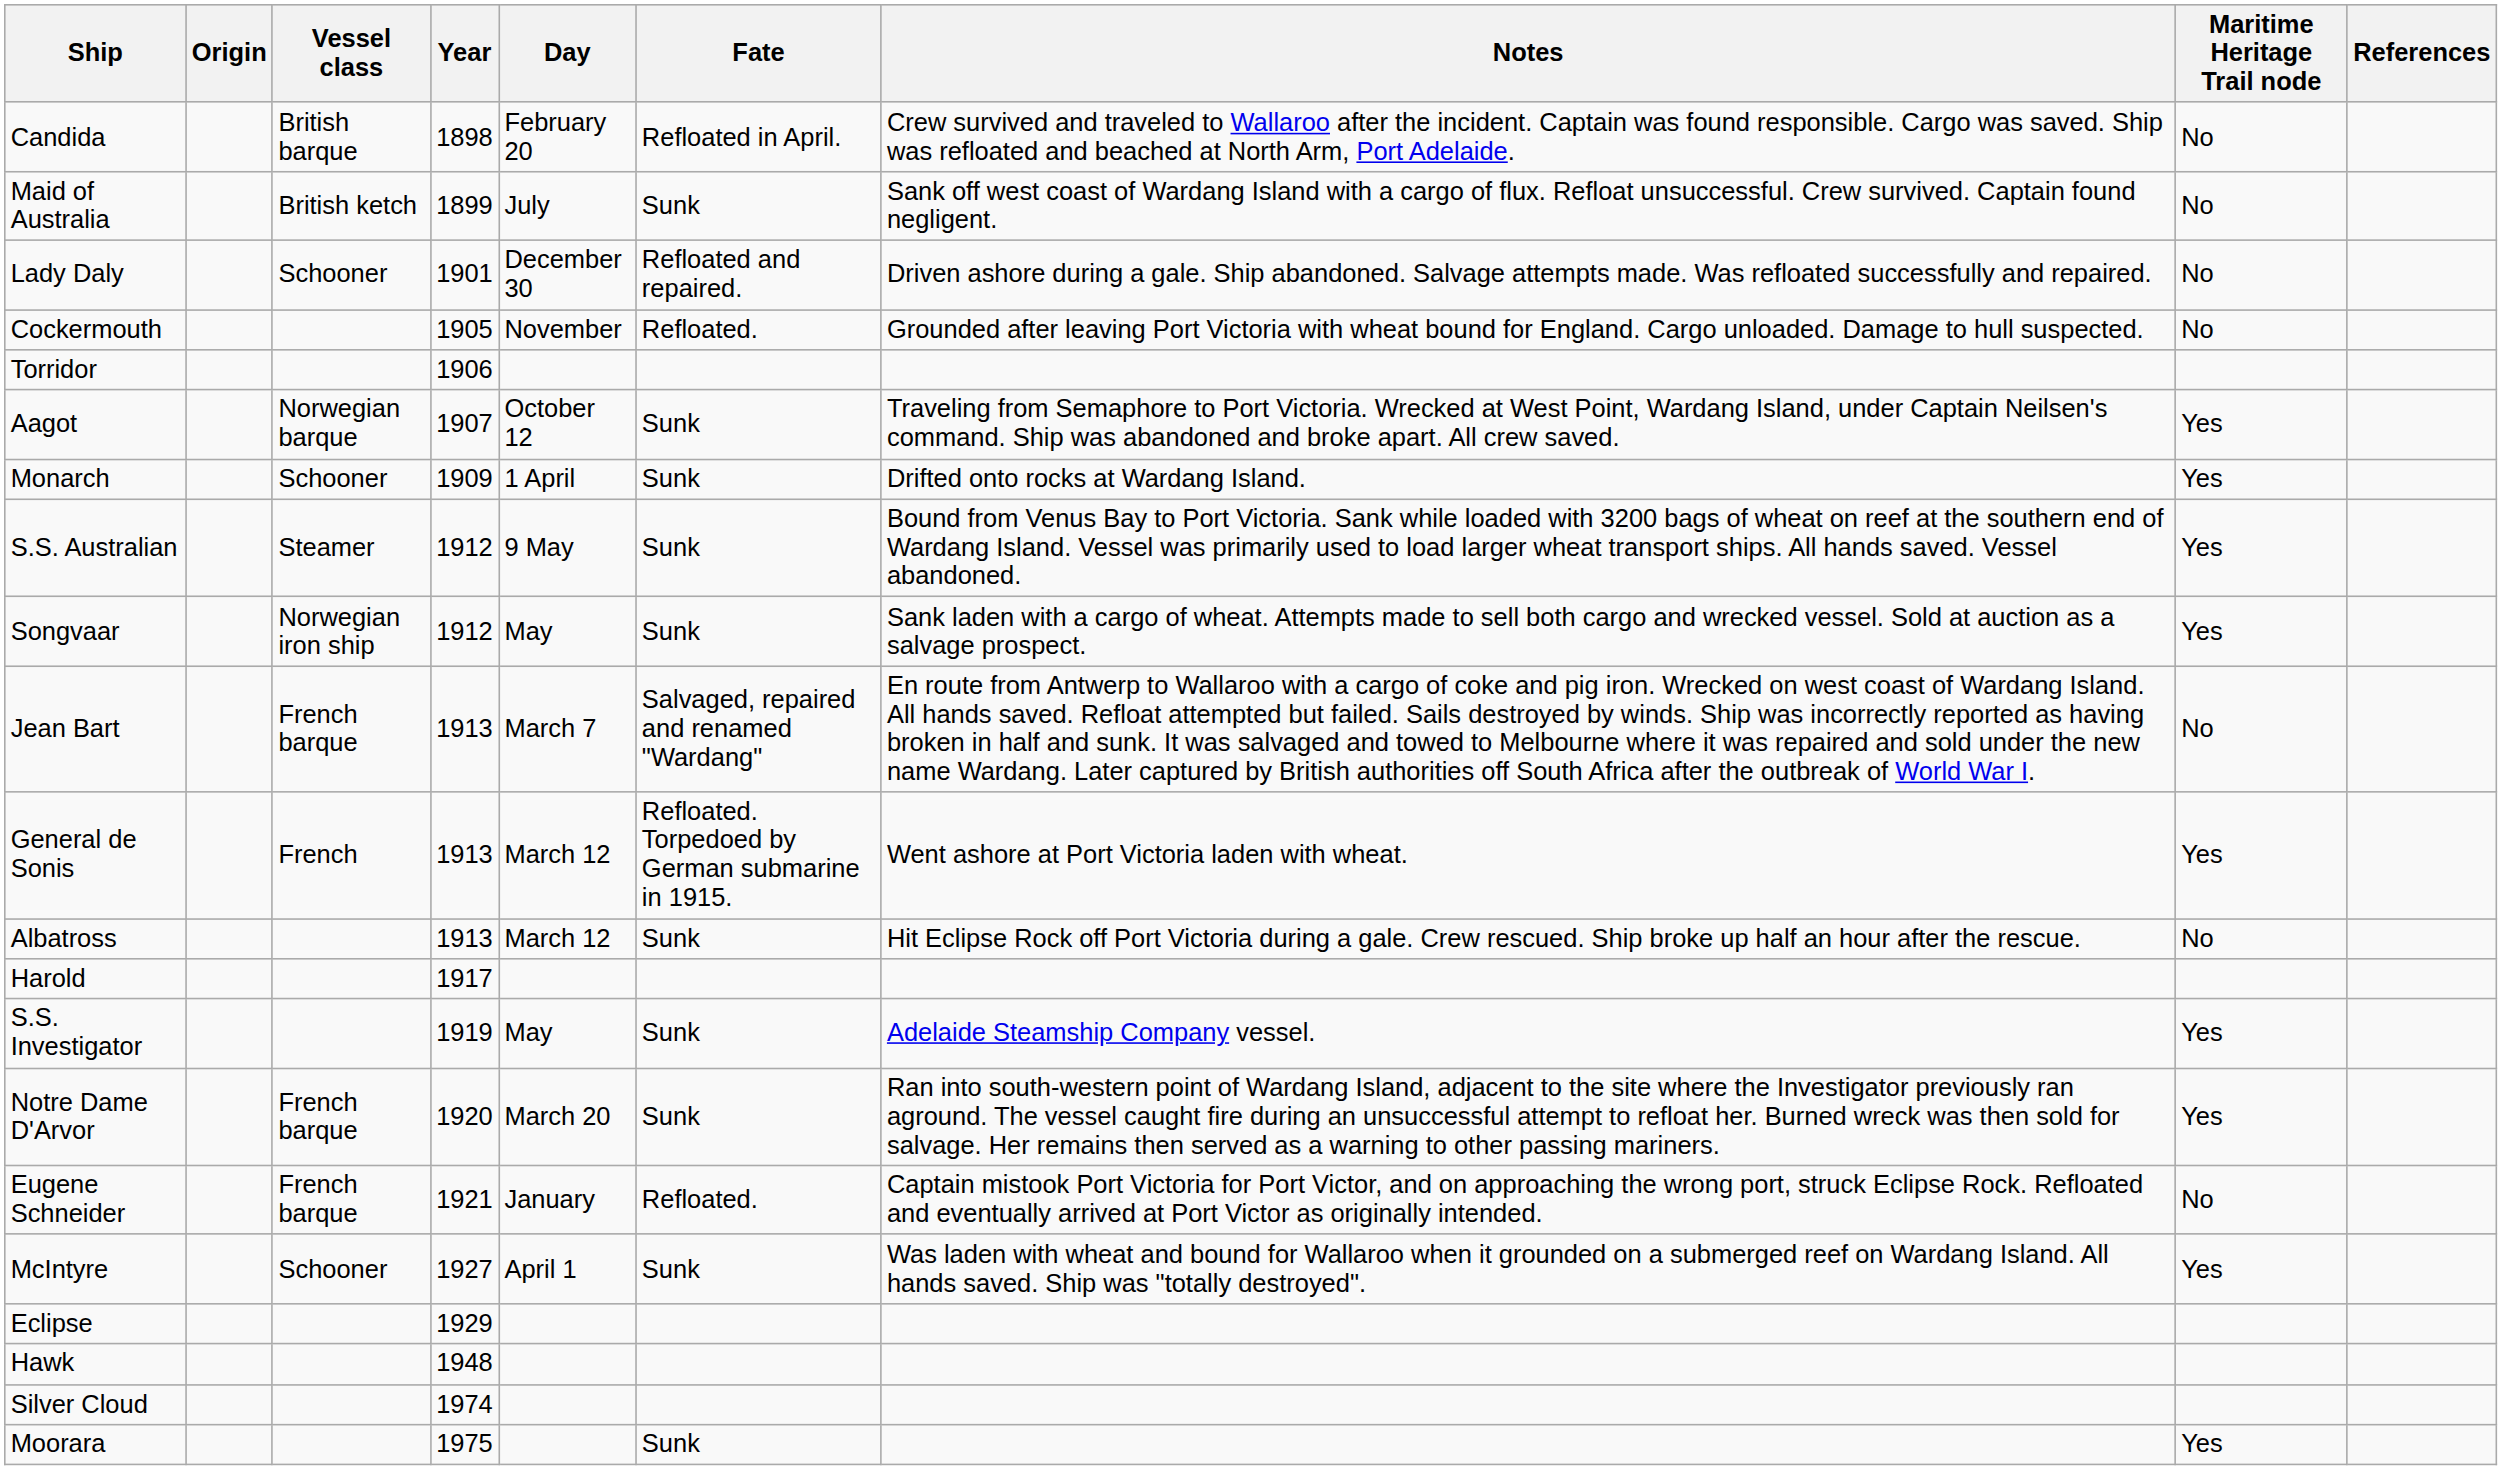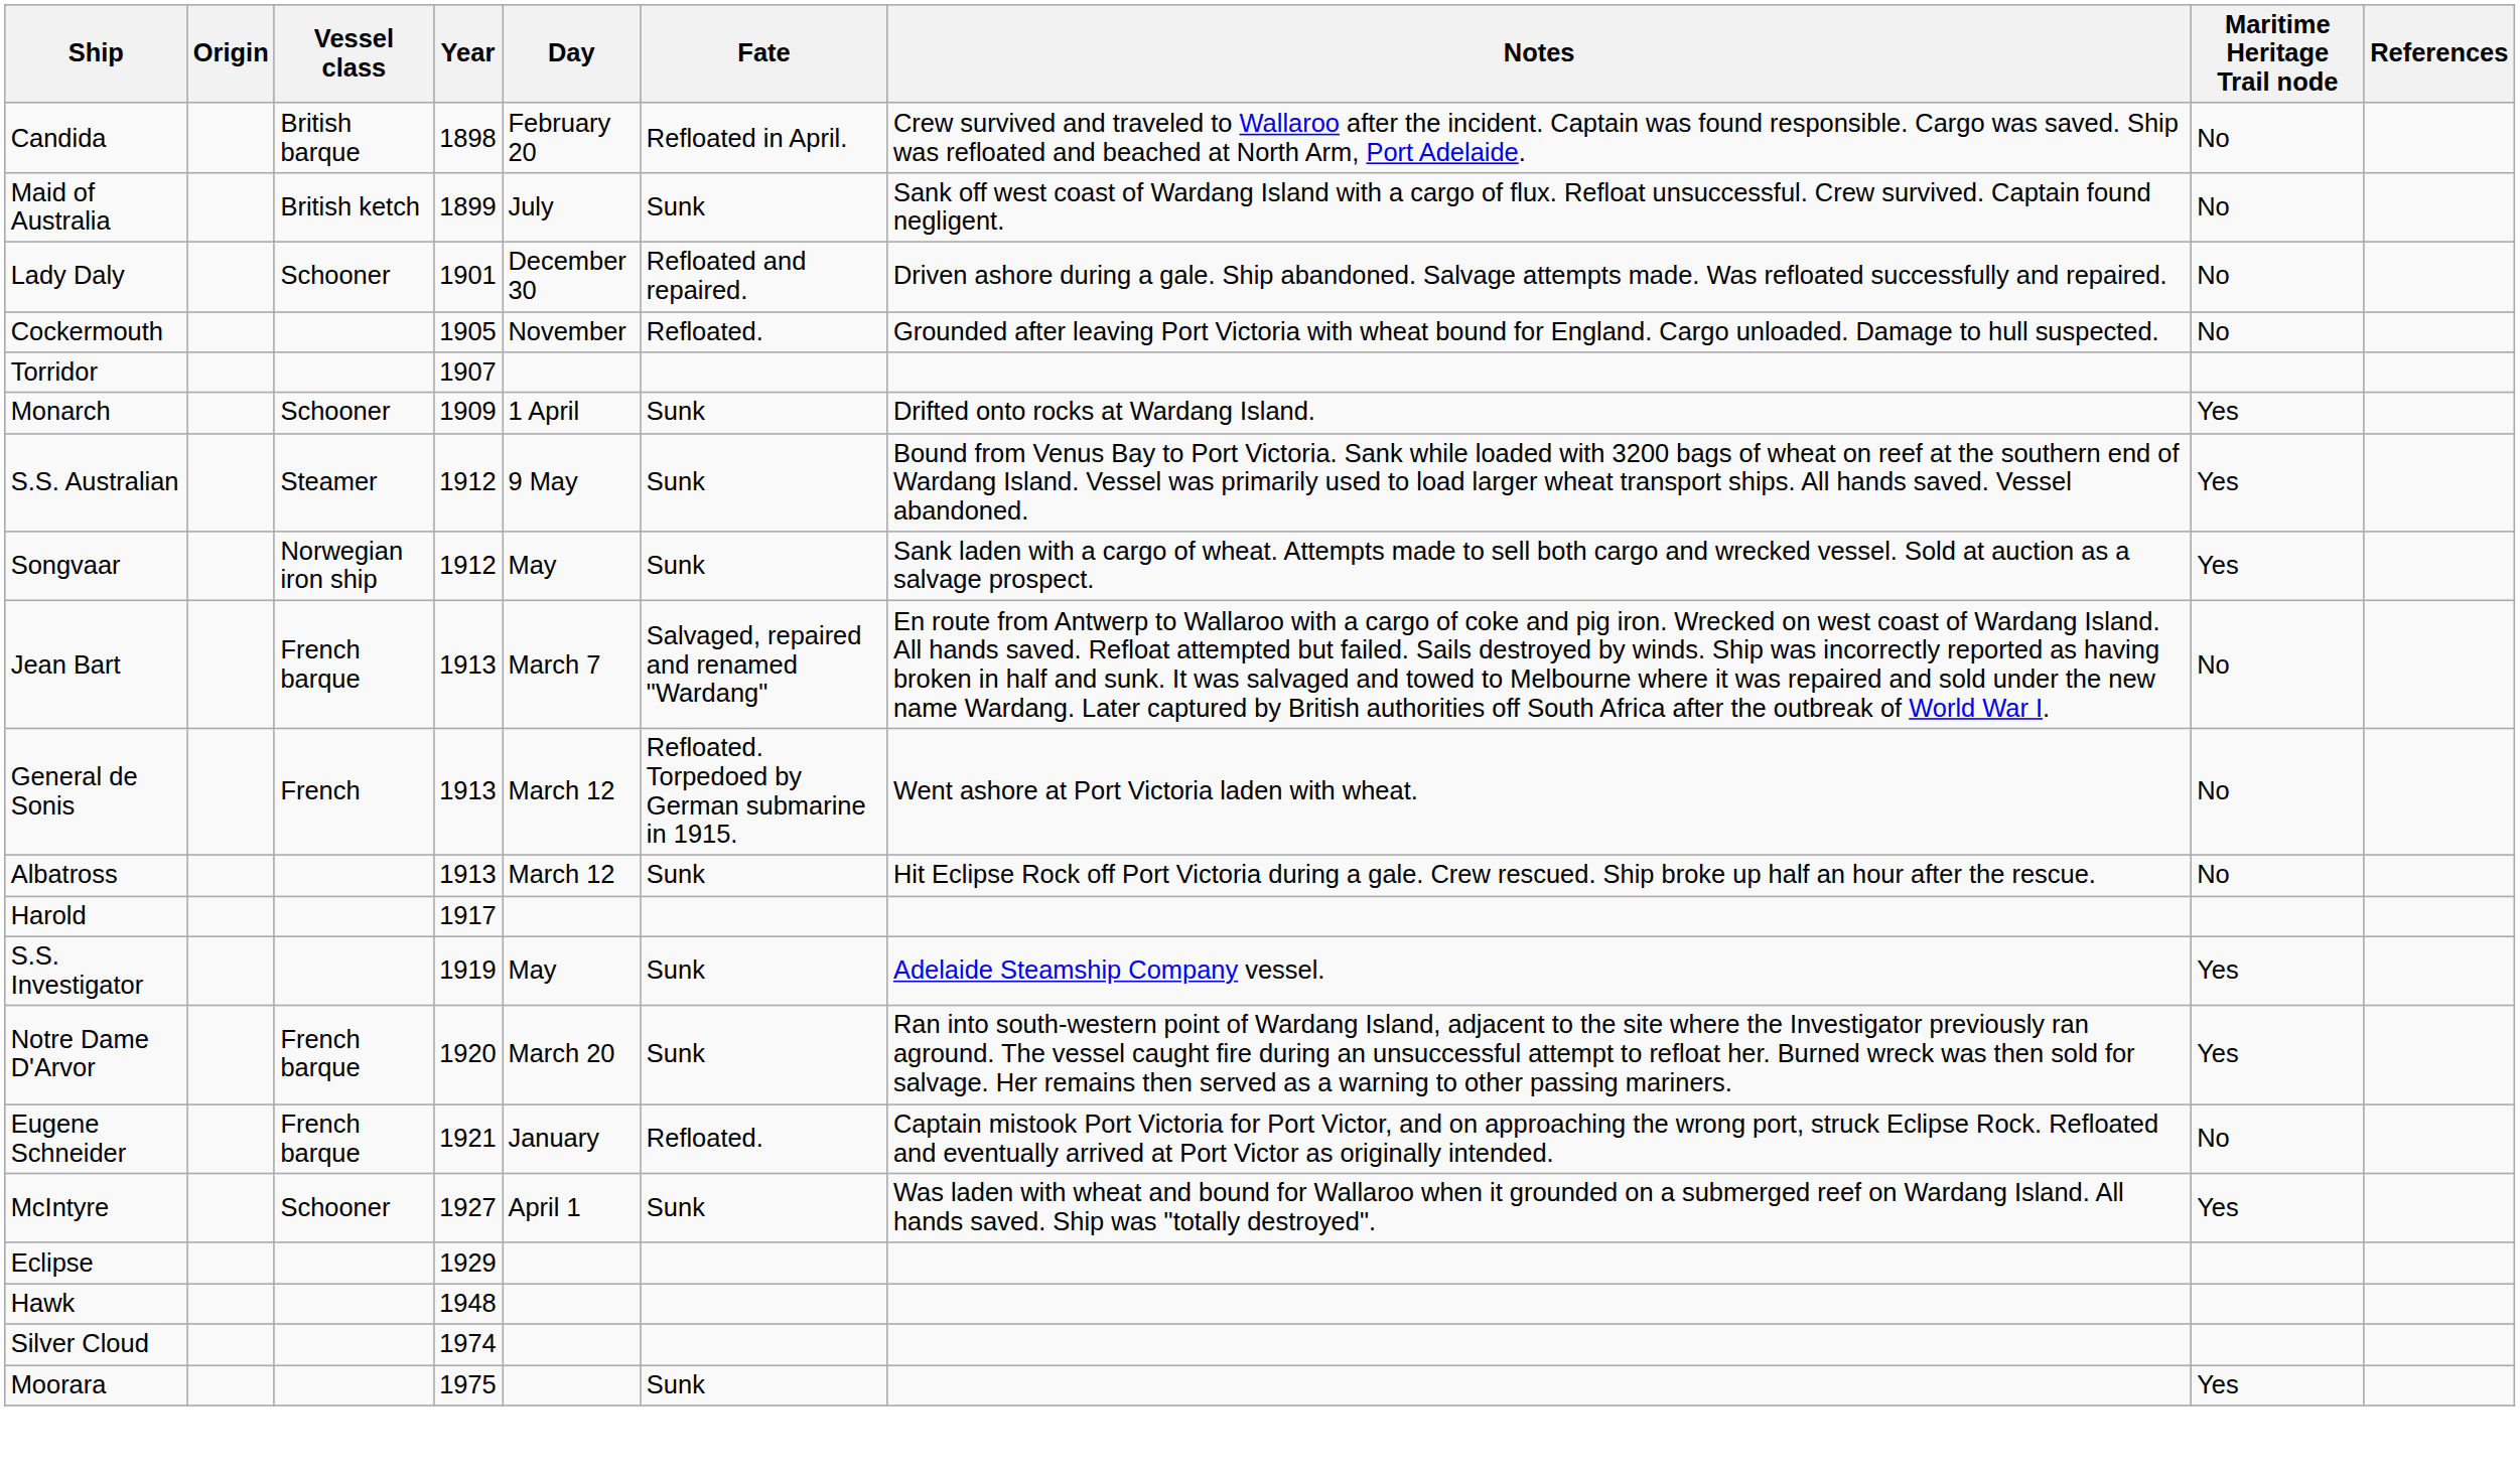Torridor | Year: 1906 -> 1907
- row: Aagot | Norwegian barque | 1907 | October 12 | Sunk | Traveling from Semaphore to Port Victoria. Wrecked at West Point, Wardang Island, under Captain Neilsen's command. Ship was abandoned and broke apart. All crew saved. | Yes
General de Sonis | Maritime Heritage Trail node: Yes -> No
